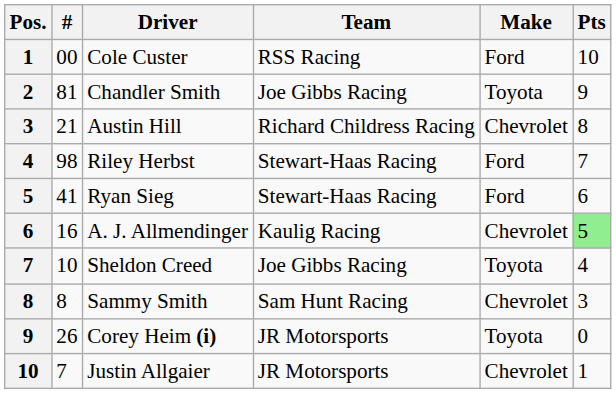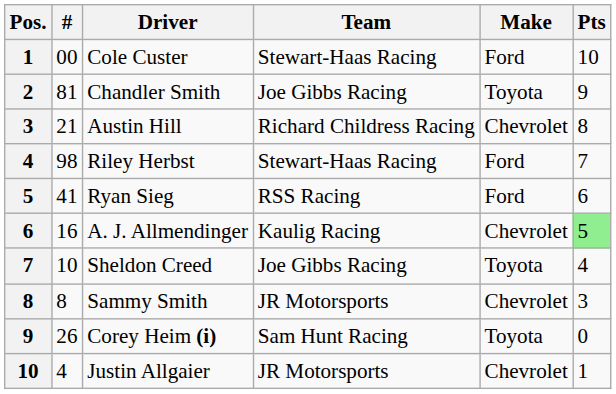Cole Custer | Team: RSS Racing -> Stewart-Haas Racing
Ryan Sieg | Team: Stewart-Haas Racing -> RSS Racing
Sammy Smith | Team: Sam Hunt Racing -> JR Motorsports
Corey Heim (i) | Team: JR Motorsports -> Sam Hunt Racing
Justin Allgaier | #: 7 -> 4
